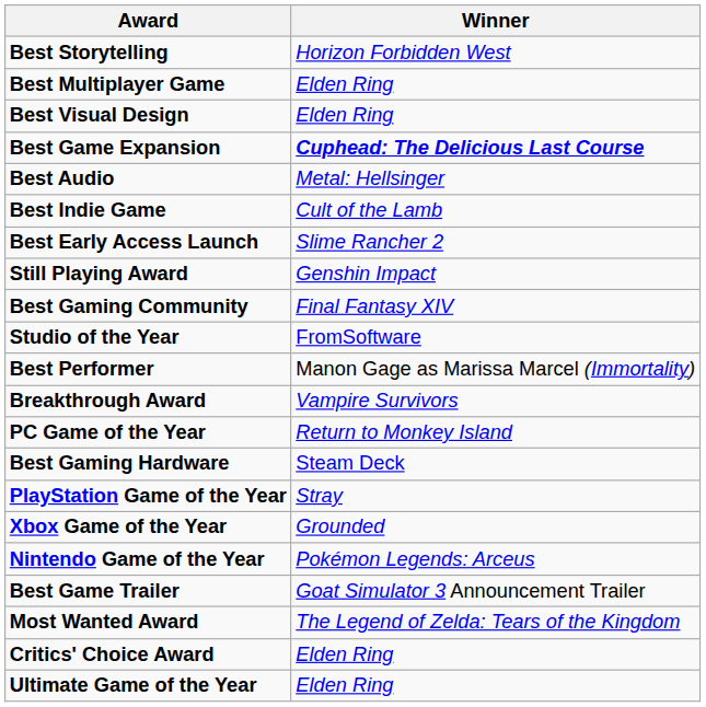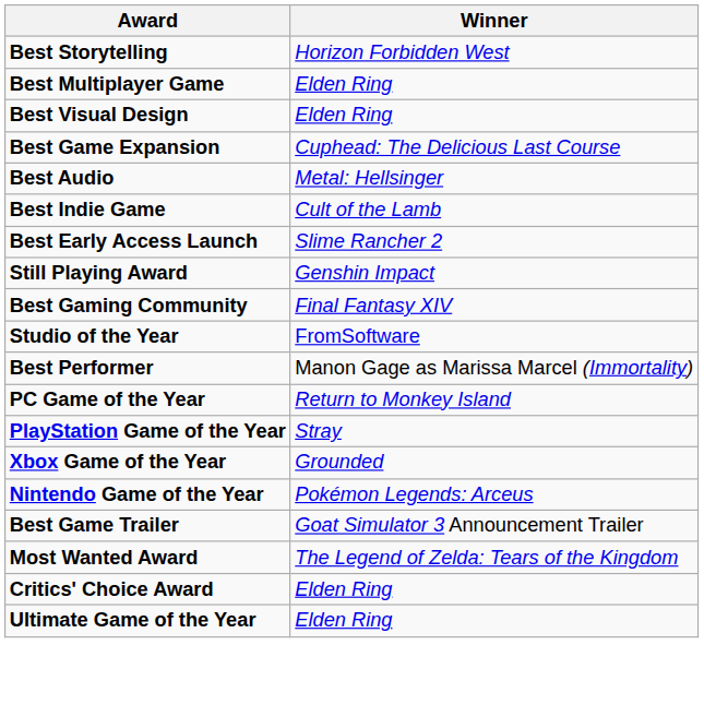Best Game Expansion | Winner: bold -> normal
- row: Breakthrough Award | Vampire Survivors
- row: Best Gaming Hardware | Steam Deck
